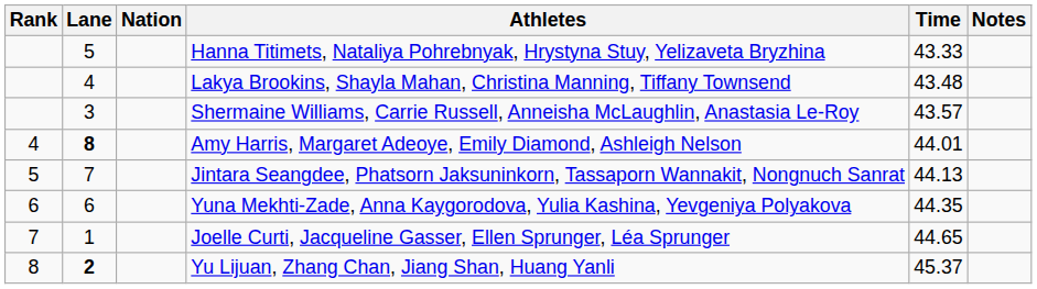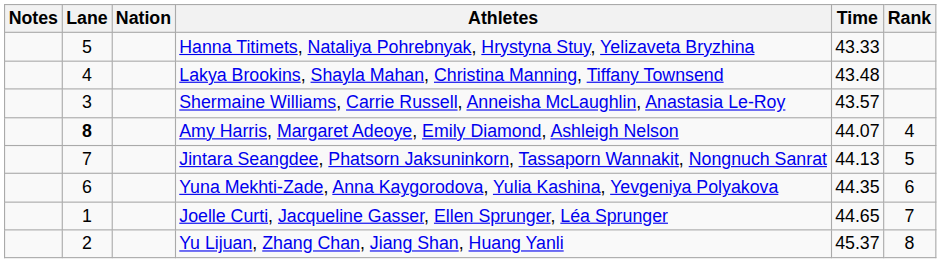columns swapped: Rank <-> Notes
Amy Harris, Margaret Adeoye, Emily Diamond, Ashleigh Nelson | Time: 44.01 -> 44.07
Yu Lijuan, Zhang Chan, Jiang Shan, Huang Yanli | Lane: bold -> normal
